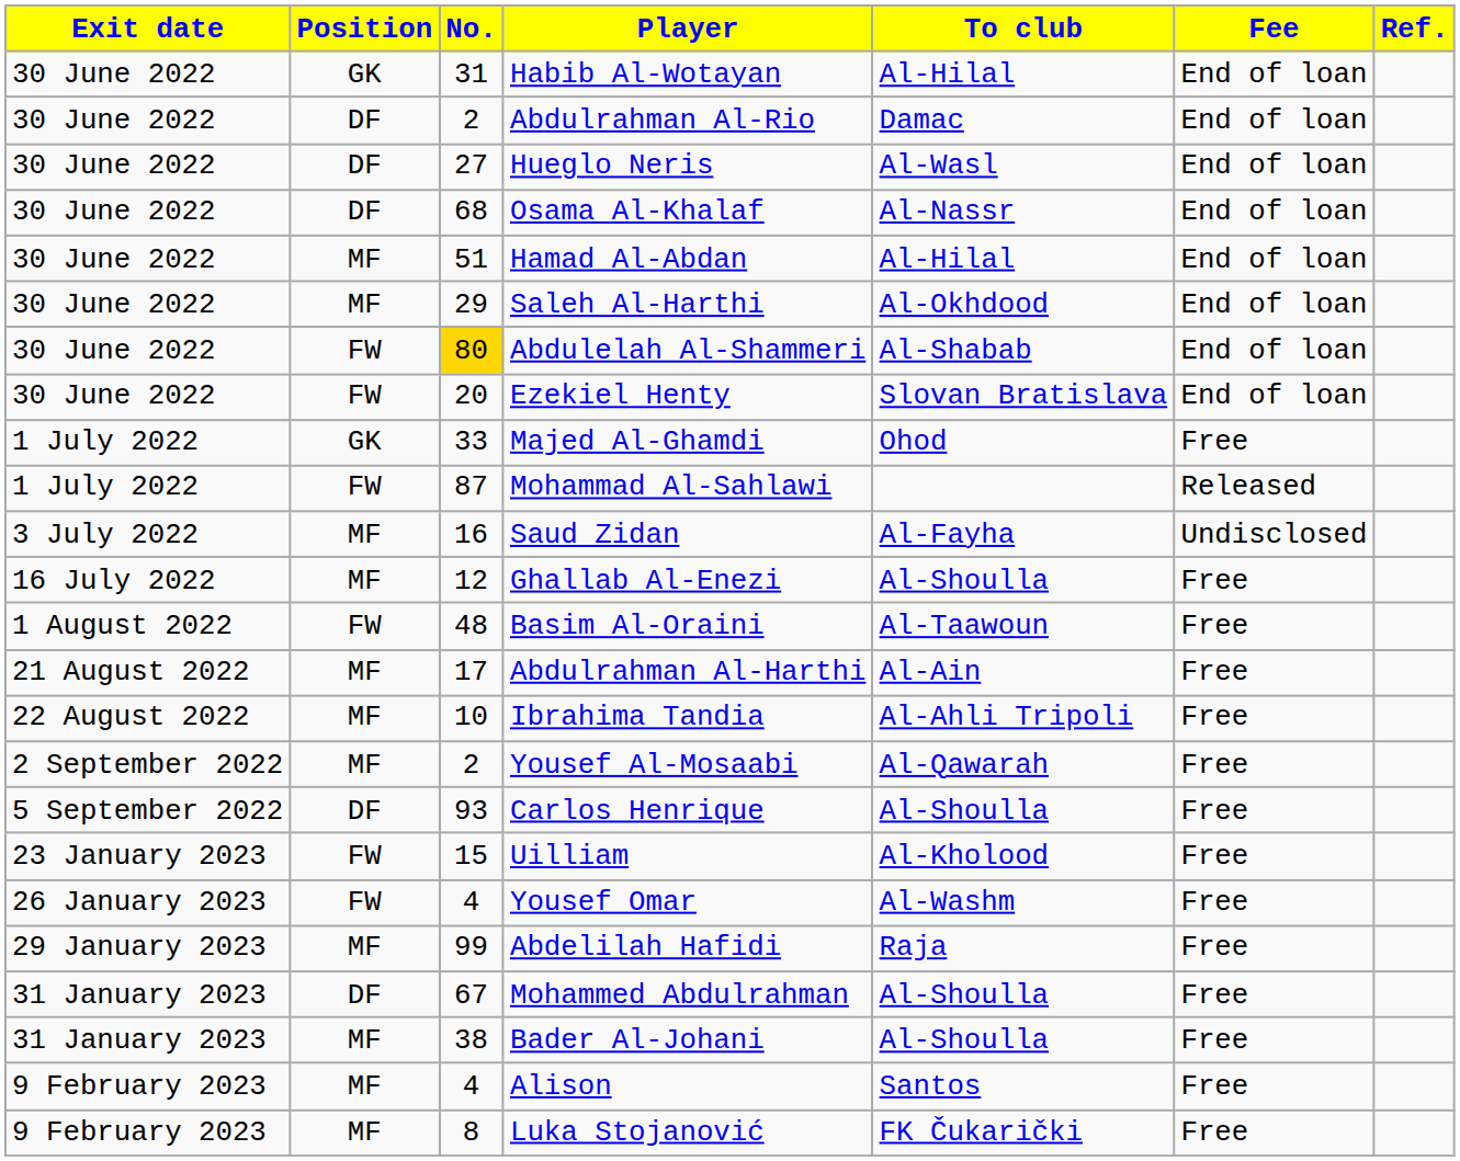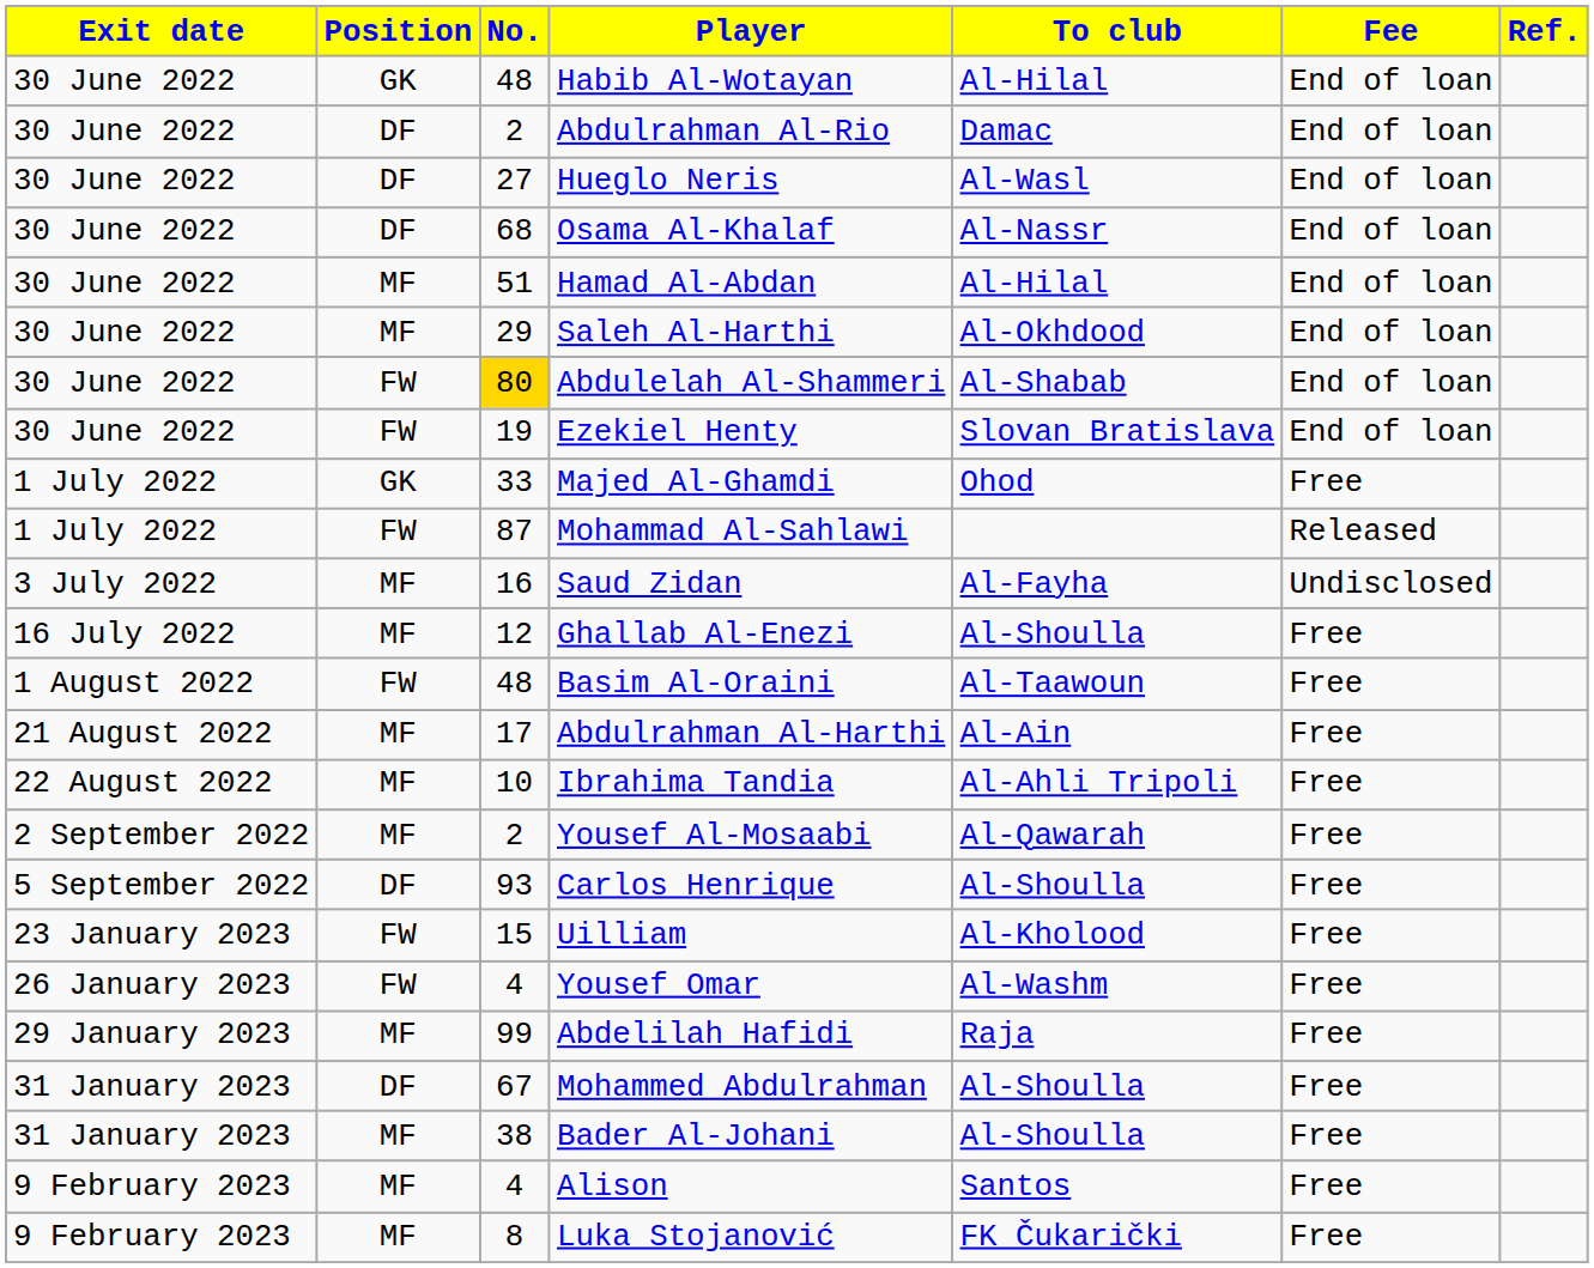Habib Al-Wotayan | No.: 31 -> 48
Ezekiel Henty | No.: 20 -> 19
